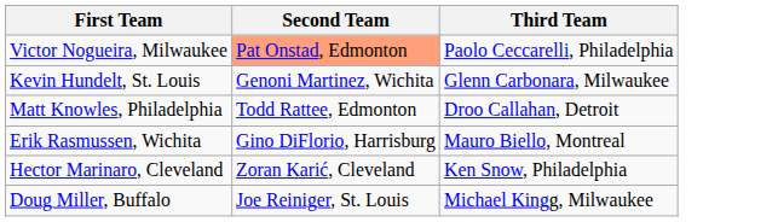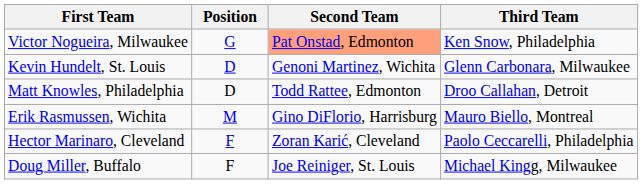+ column: Position | G | D | D | M | F | F
Victor Nogueira, Milwaukee | Third Team: Paolo Ceccarelli, Philadelphia -> Ken Snow, Philadelphia
Hector Marinaro, Cleveland | Third Team: Ken Snow, Philadelphia -> Paolo Ceccarelli, Philadelphia
